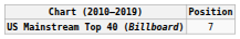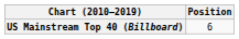US Mainstream Top 40 (Billboard) | Position: 7 -> 6
